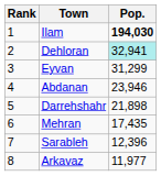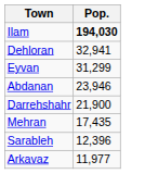- column: Rank | 1 | 2 | 3 | 4 | 5 | 6 | 7 | 8
Dehloran | Pop.: paleturquoise background -> no background
Darrehshahr | Pop.: 21,898 -> 21,900
